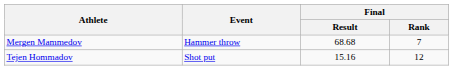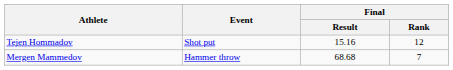rows swapped: Tejen Hommadov <-> Mergen Mammedov
